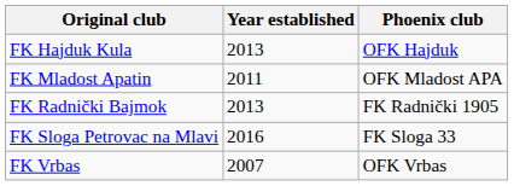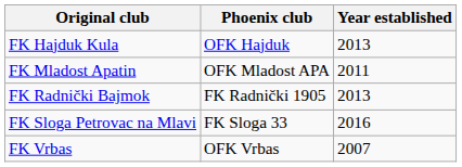columns swapped: Phoenix club <-> Year established
